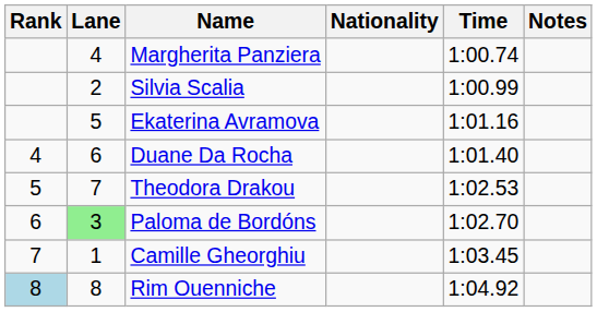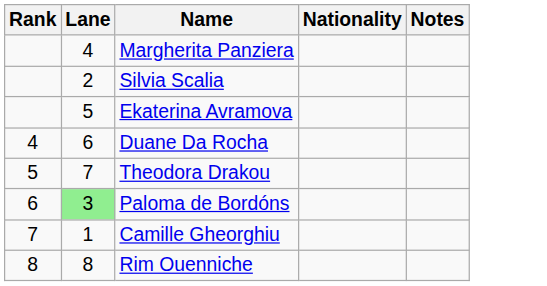- column: Time | 1:00.74 | 1:00.99 | 1:01.16 | 1:01.40 | 1:02.53 | 1:02.70 | 1:03.45 | 1:04.92
Rim Ouenniche | Rank: lightblue background -> no background
